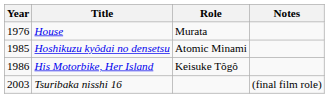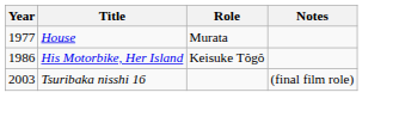House | Year: 1976 -> 1977
- row: 1985 | Hoshikuzu kyôdai no densetsu | Atomic Minami
